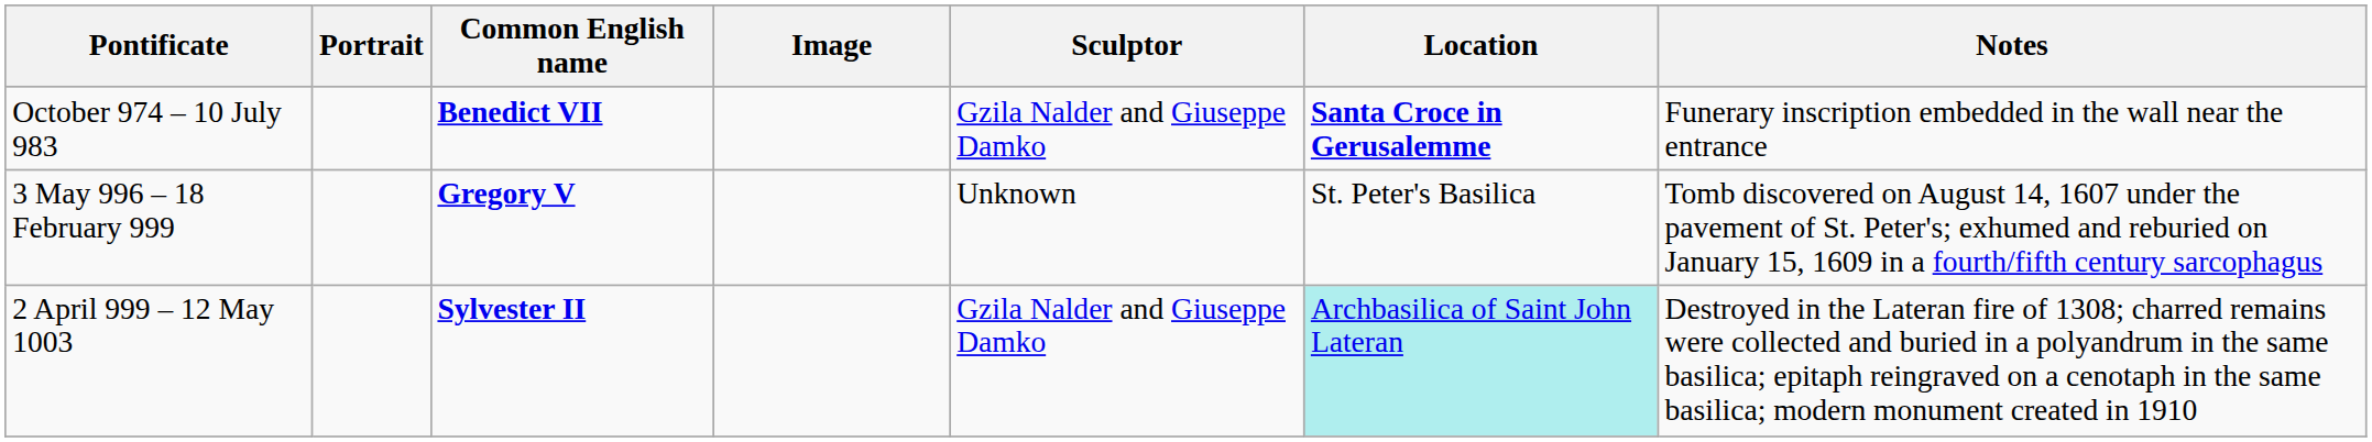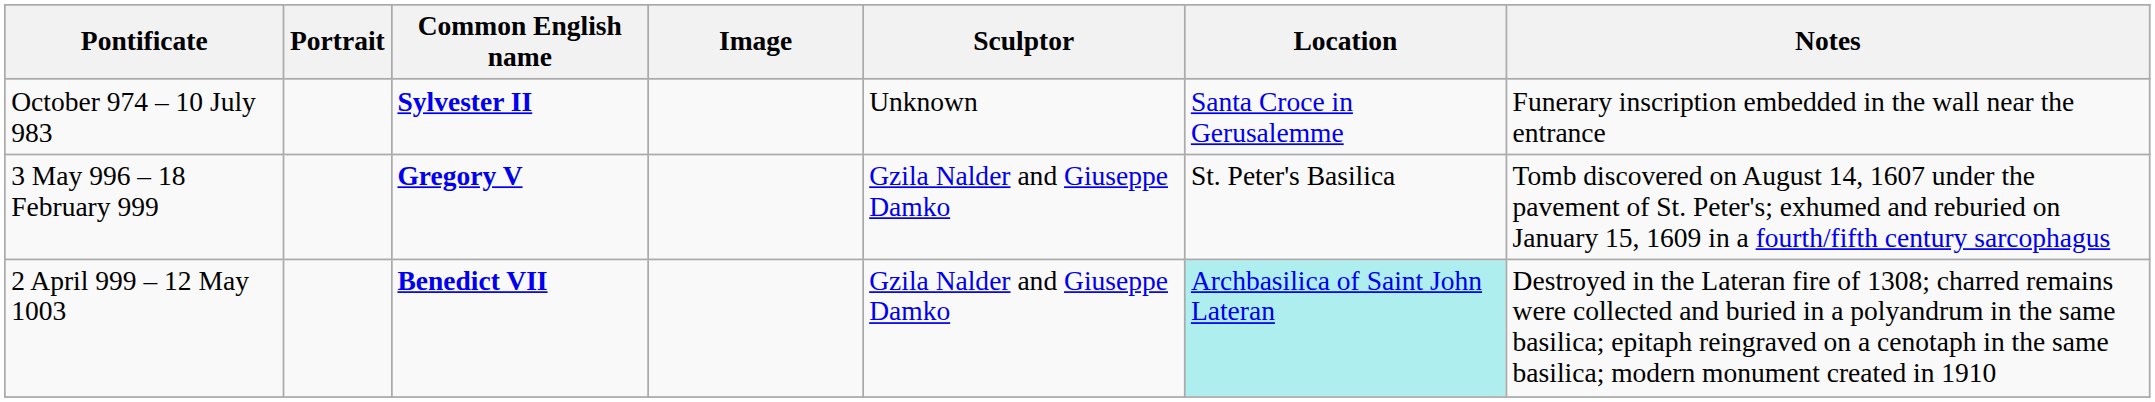October 974 – 10 July 983 | Common English name: Benedict VII -> Sylvester II
October 974 – 10 July 983 | Sculptor: Gzila Nalder and Giuseppe Damko -> Unknown
October 974 – 10 July 983 | Location: bold -> normal
3 May 996 – 18 February 999 | Sculptor: Unknown -> Gzila Nalder and Giuseppe Damko
2 April 999 – 12 May 1003 | Common English name: Sylvester II -> Benedict VII
